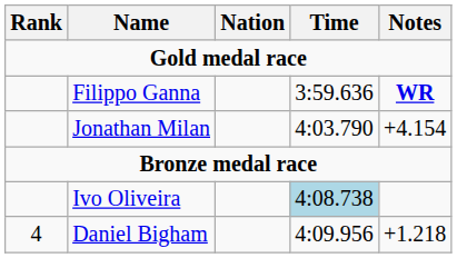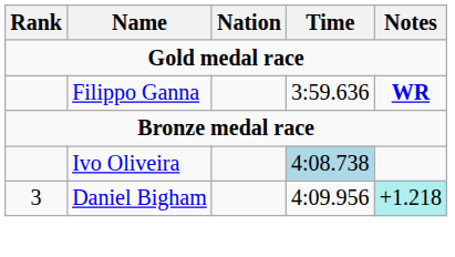- row: Jonathan Milan | 4:03.790 | +4.154
Daniel Bigham | Rank: 4 -> 3
Daniel Bigham | Notes: no background -> paleturquoise background
